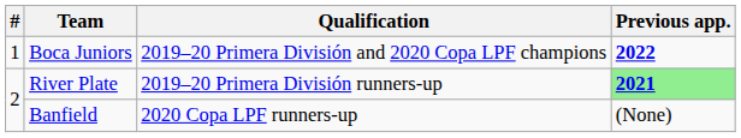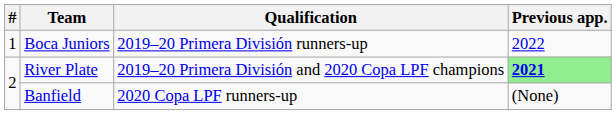Boca Juniors | Qualification: 2019–20 Primera División and 2020 Copa LPF champions -> 2019–20 Primera División runners-up
Boca Juniors | Previous app.: bold -> normal
River Plate | Qualification: 2019–20 Primera División runners-up -> 2019–20 Primera División and 2020 Copa LPF champions
